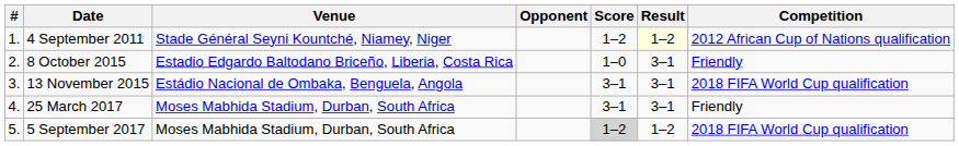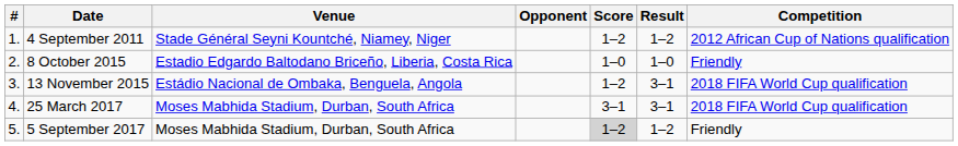4 September 2011 | Result: lightyellow background -> no background
8 October 2015 | Result: 3–1 -> 1–0
13 November 2015 | Score: 3–1 -> 1–2
25 March 2017 | Competition: Friendly -> 2018 FIFA World Cup qualification
5 September 2017 | Competition: 2018 FIFA World Cup qualification -> Friendly
